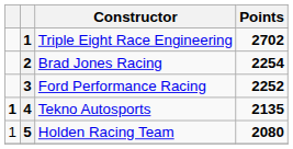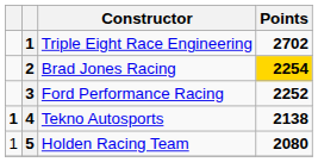Brad Jones Racing | Points: no background -> gold background
Tekno Autosports | Points: 2135 -> 2138
